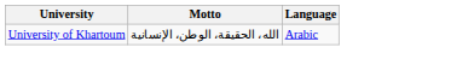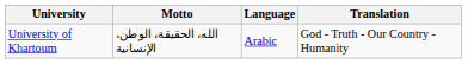+ column: Translation | God - Truth - Our Country - Humanity
